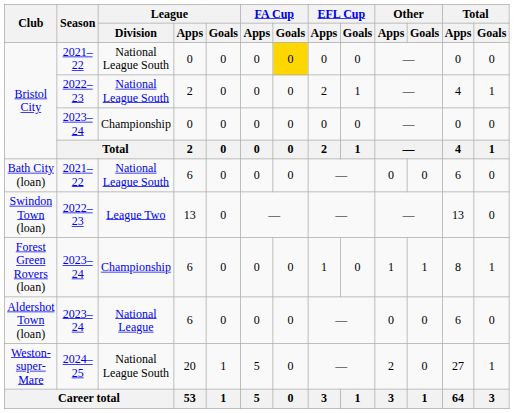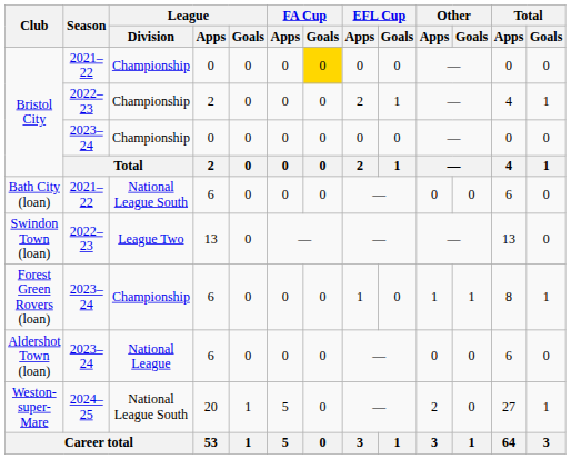Bristol City / 2021–22 | League / Division: National League South -> Championship
Bristol City / 2022–23 | League / Division: National League South -> Championship
